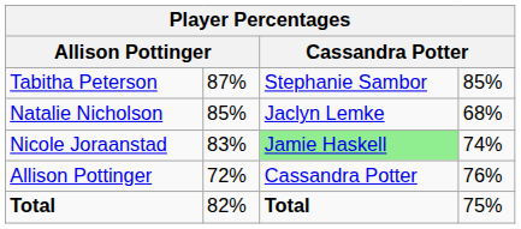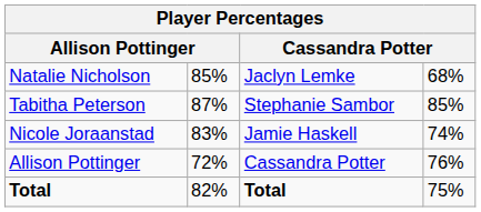rows swapped: Tabitha Peterson <-> Natalie Nicholson
Nicole Joraanstad | column 3: lightgreen background -> no background
